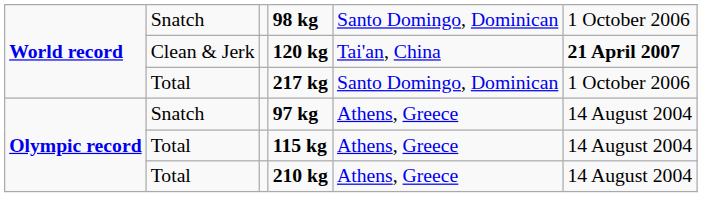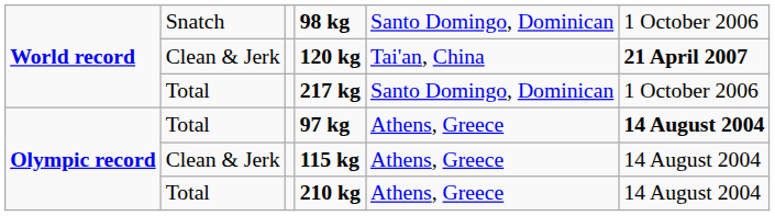97 kg | column 2: Snatch -> Total
97 kg | column 6: normal -> bold
115 kg | column 2: Total -> Clean & Jerk
